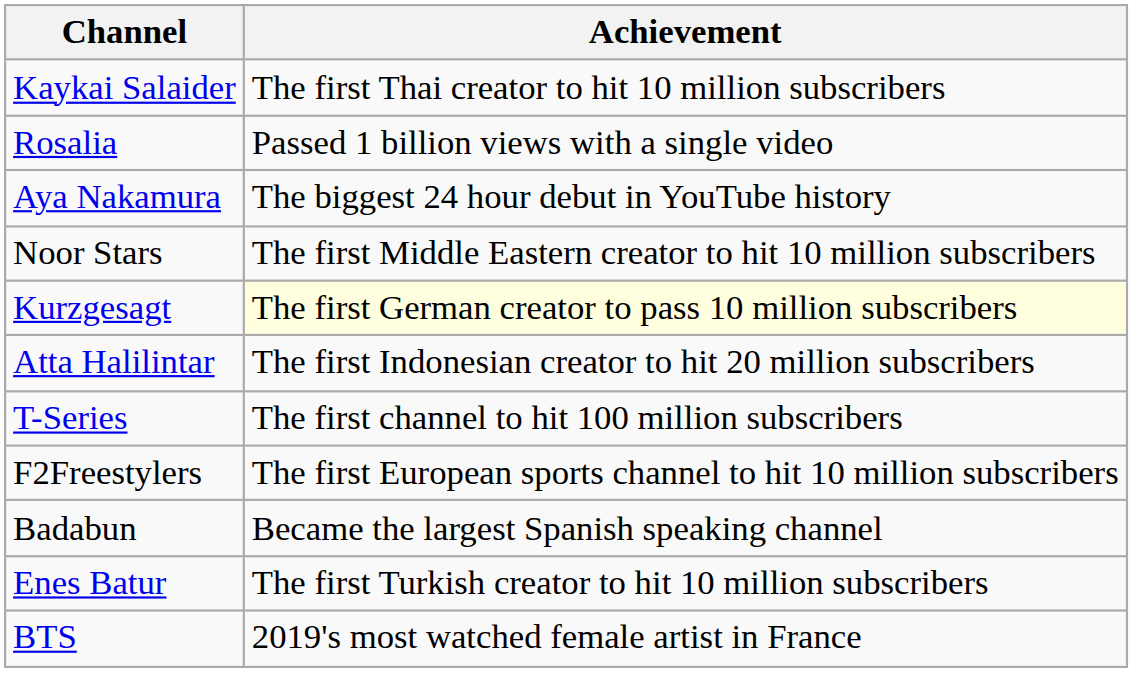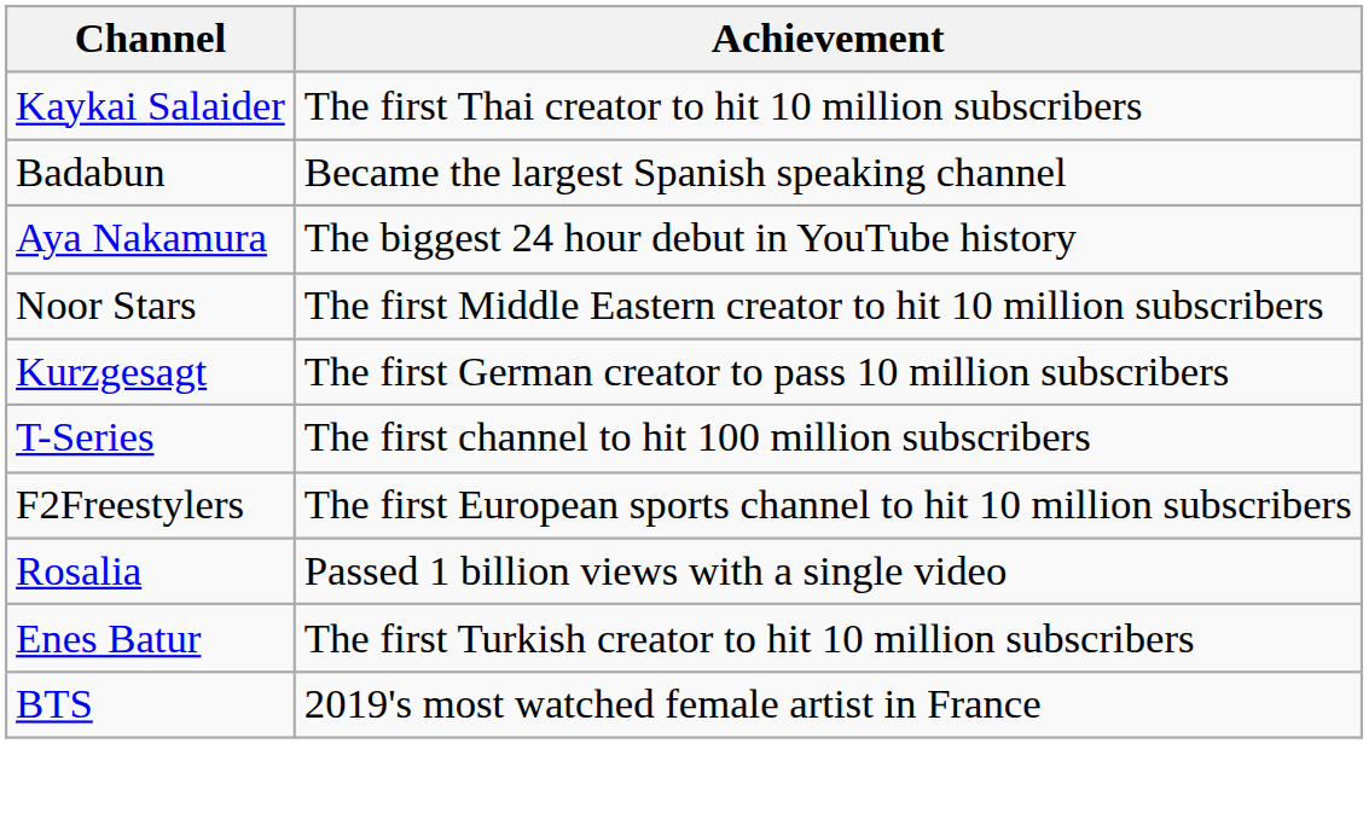rows swapped: Badabun <-> Rosalia
Kurzgesagt | Achievement: lightyellow background -> no background
- row: Atta Halilintar | The first Indonesian creator to hit 20 million subscribers
